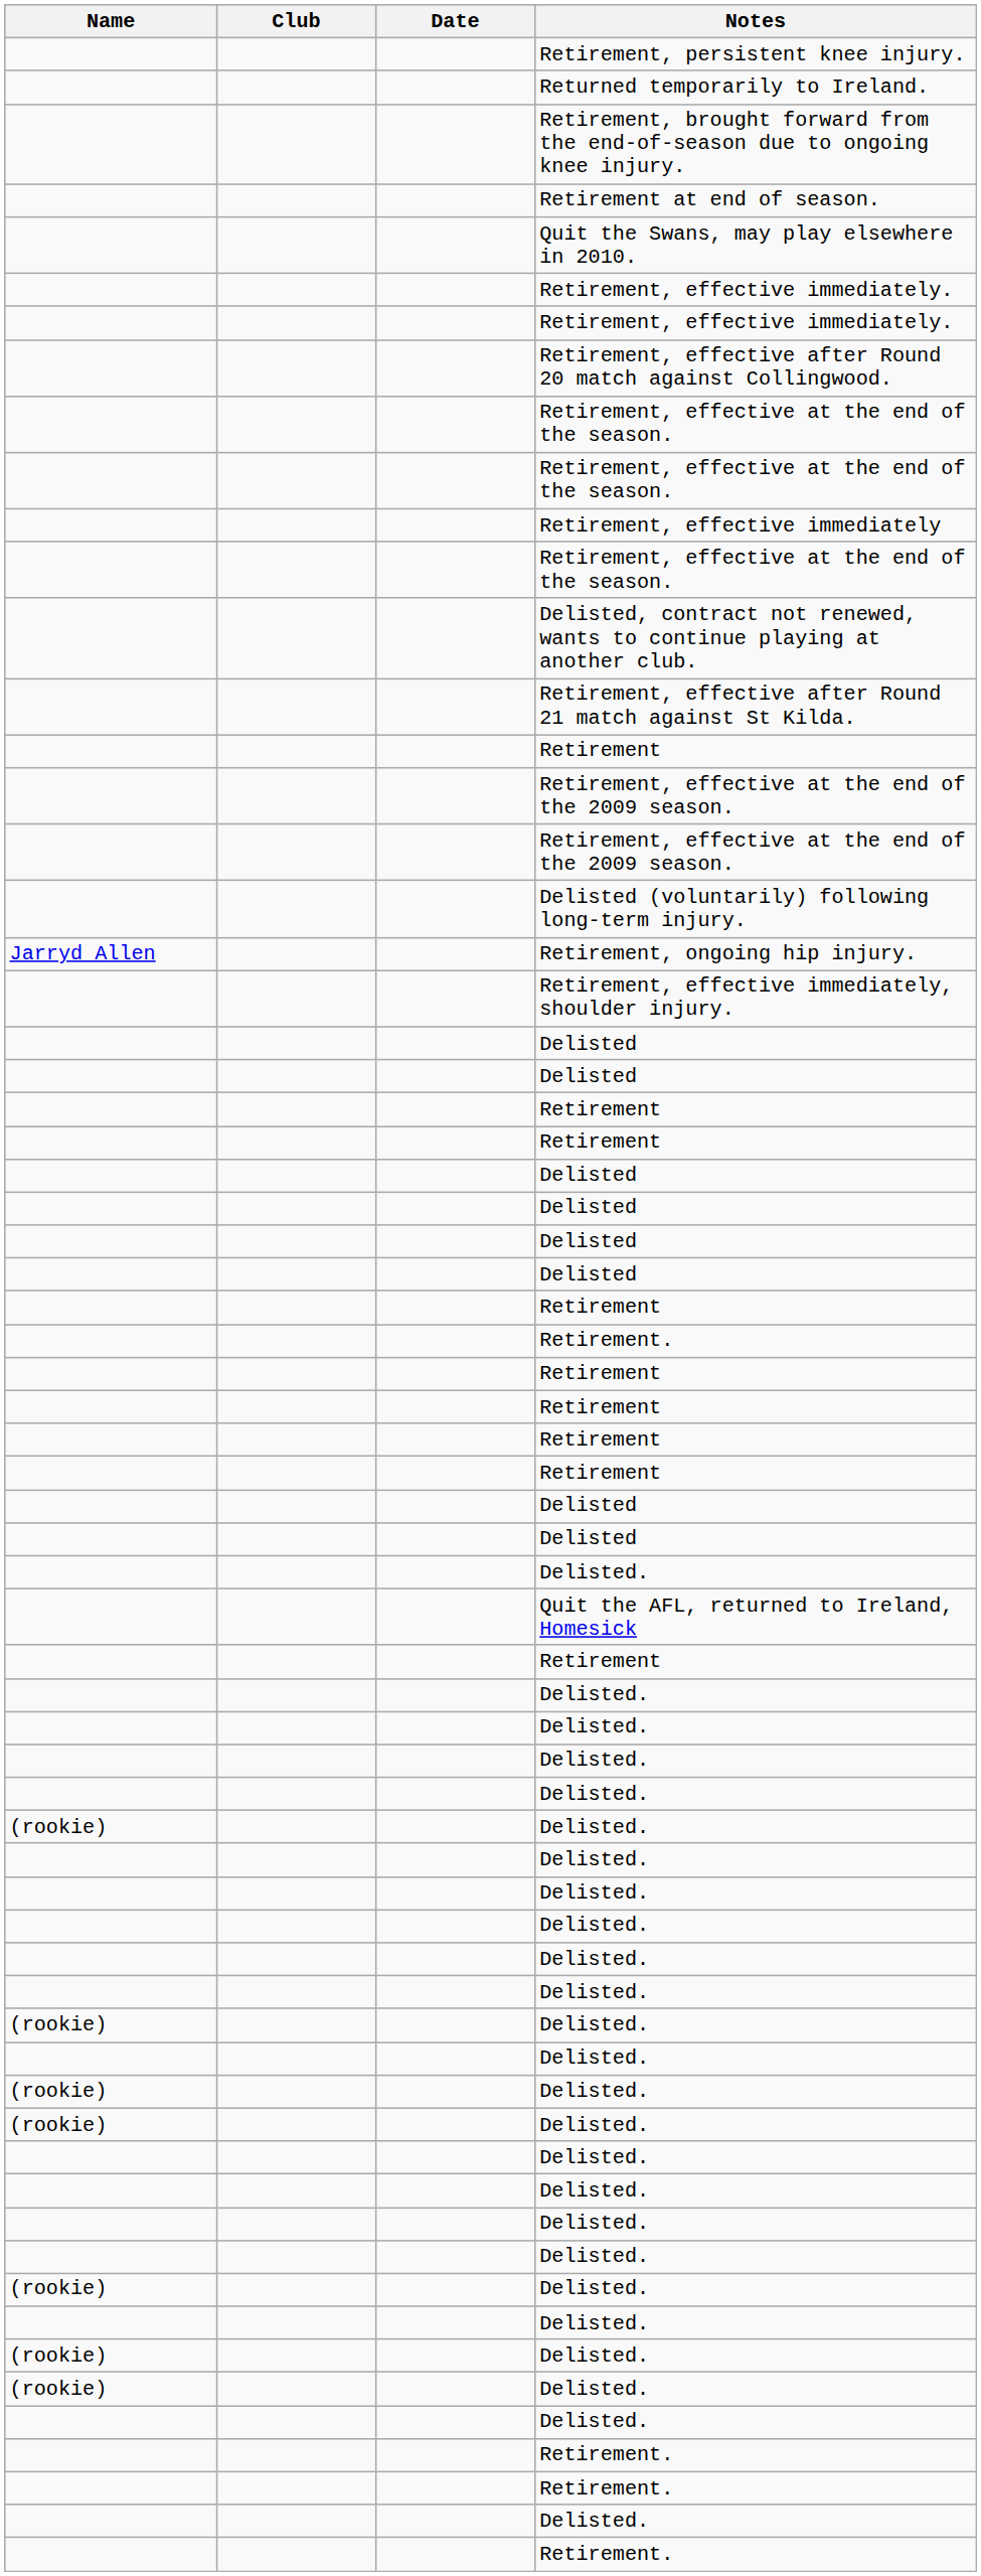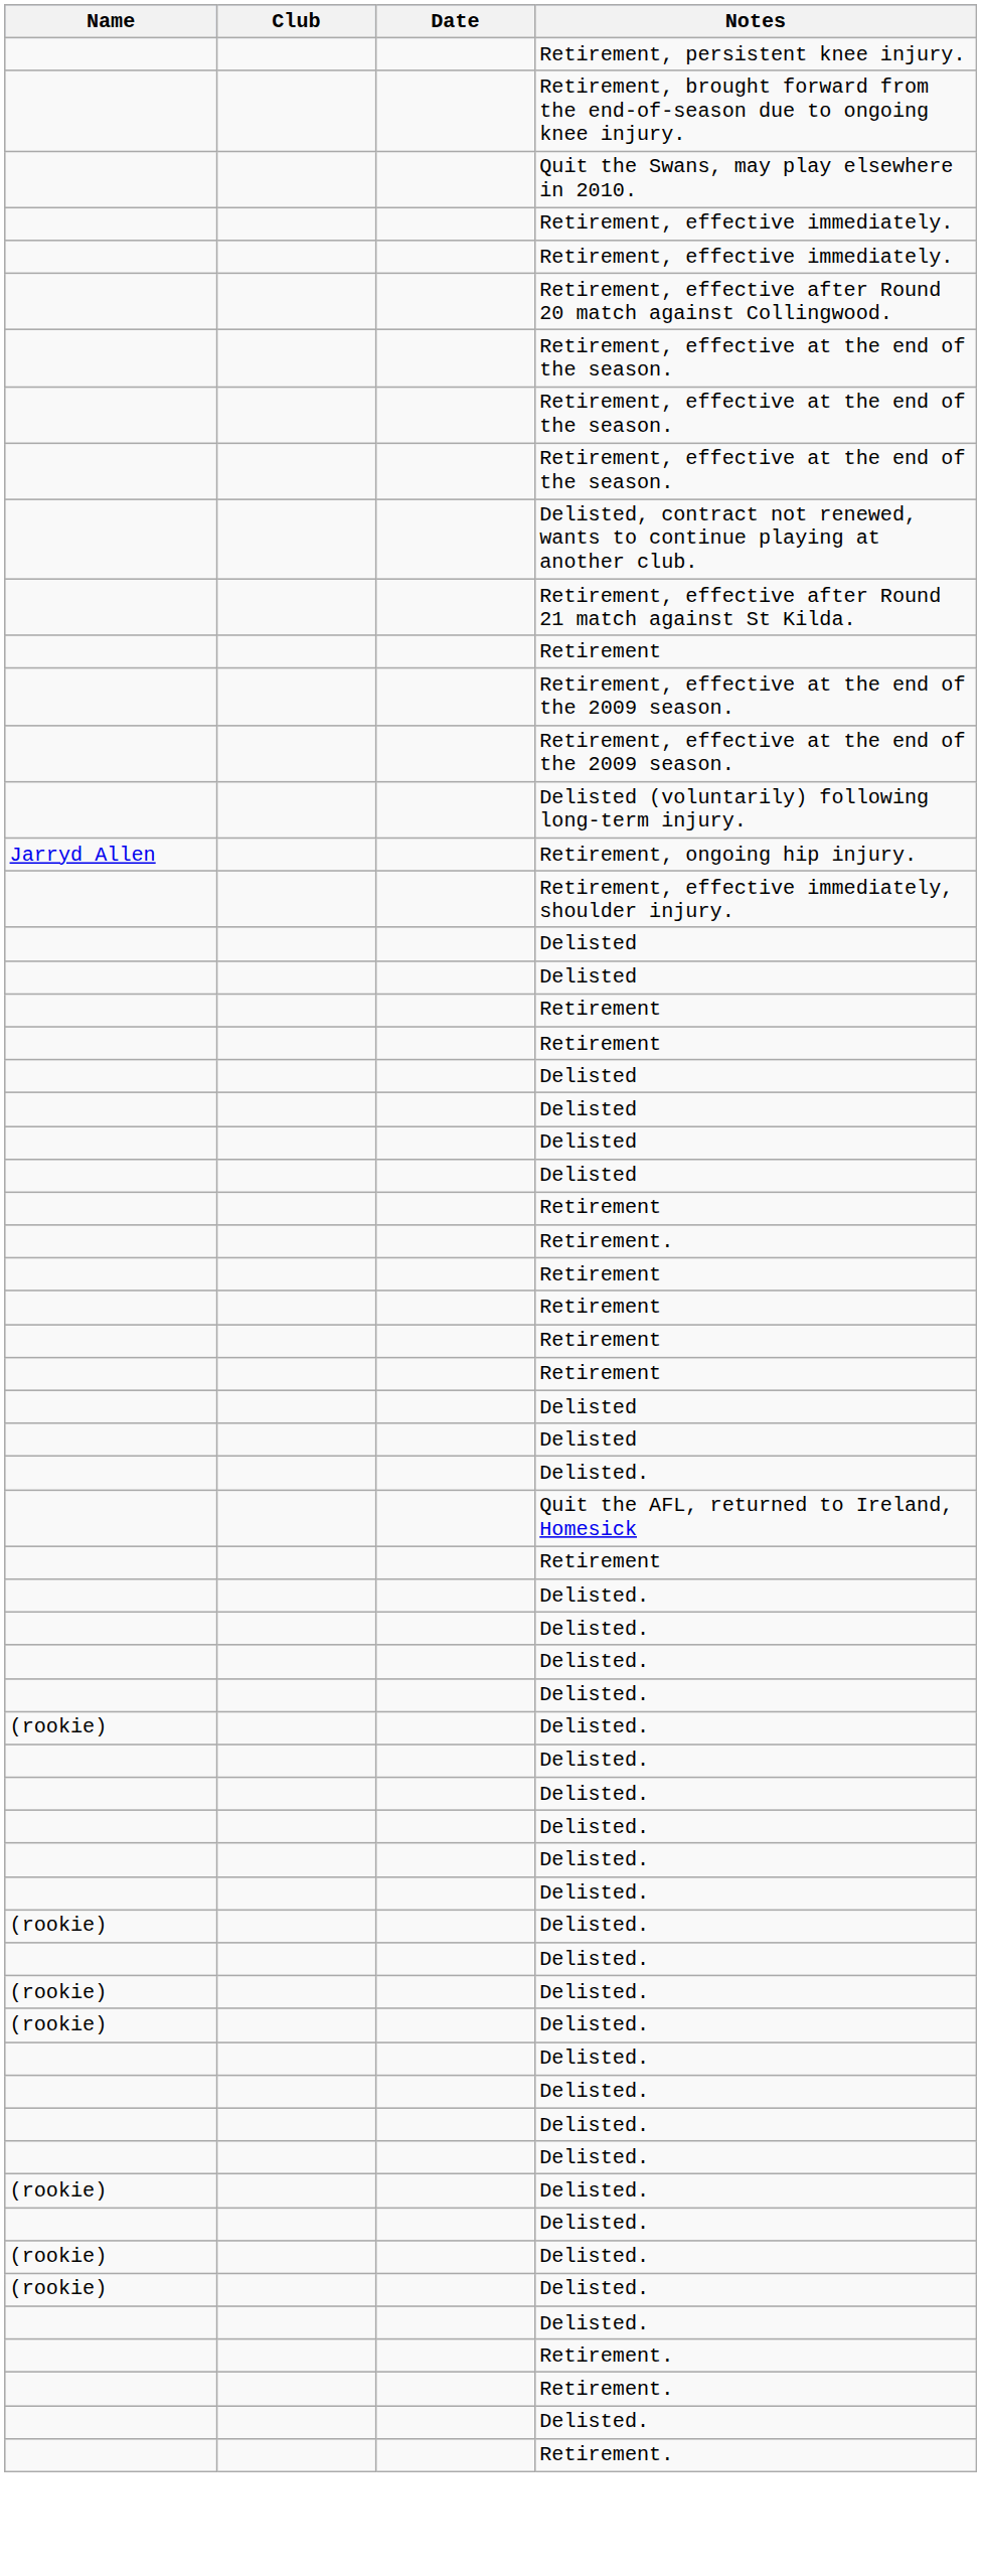- row: Returned temporarily to Ireland.
- row: Retirement at end of season.
- row: Retirement, effective immediately
